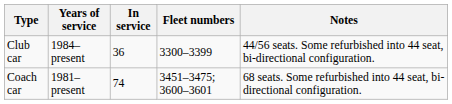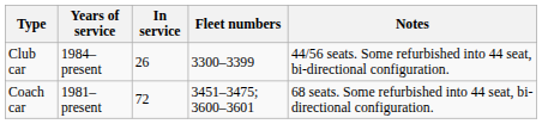Club car | In service: 36 -> 26
Coach car | In service: 74 -> 72
